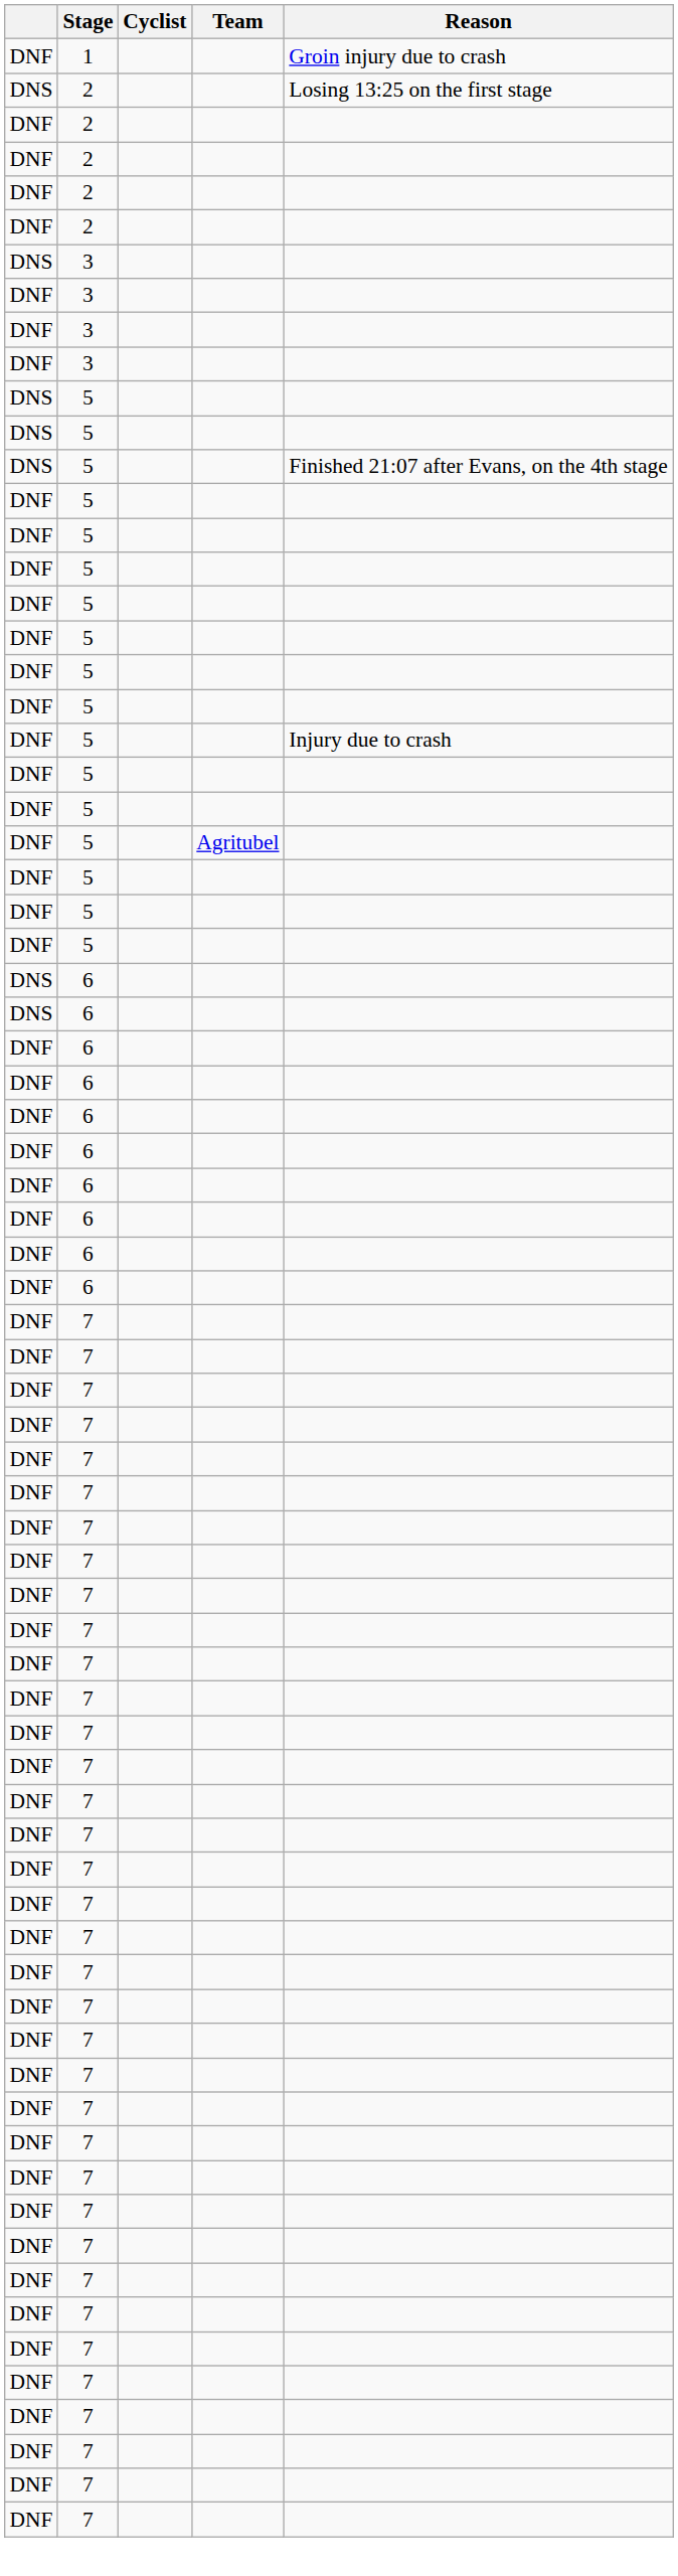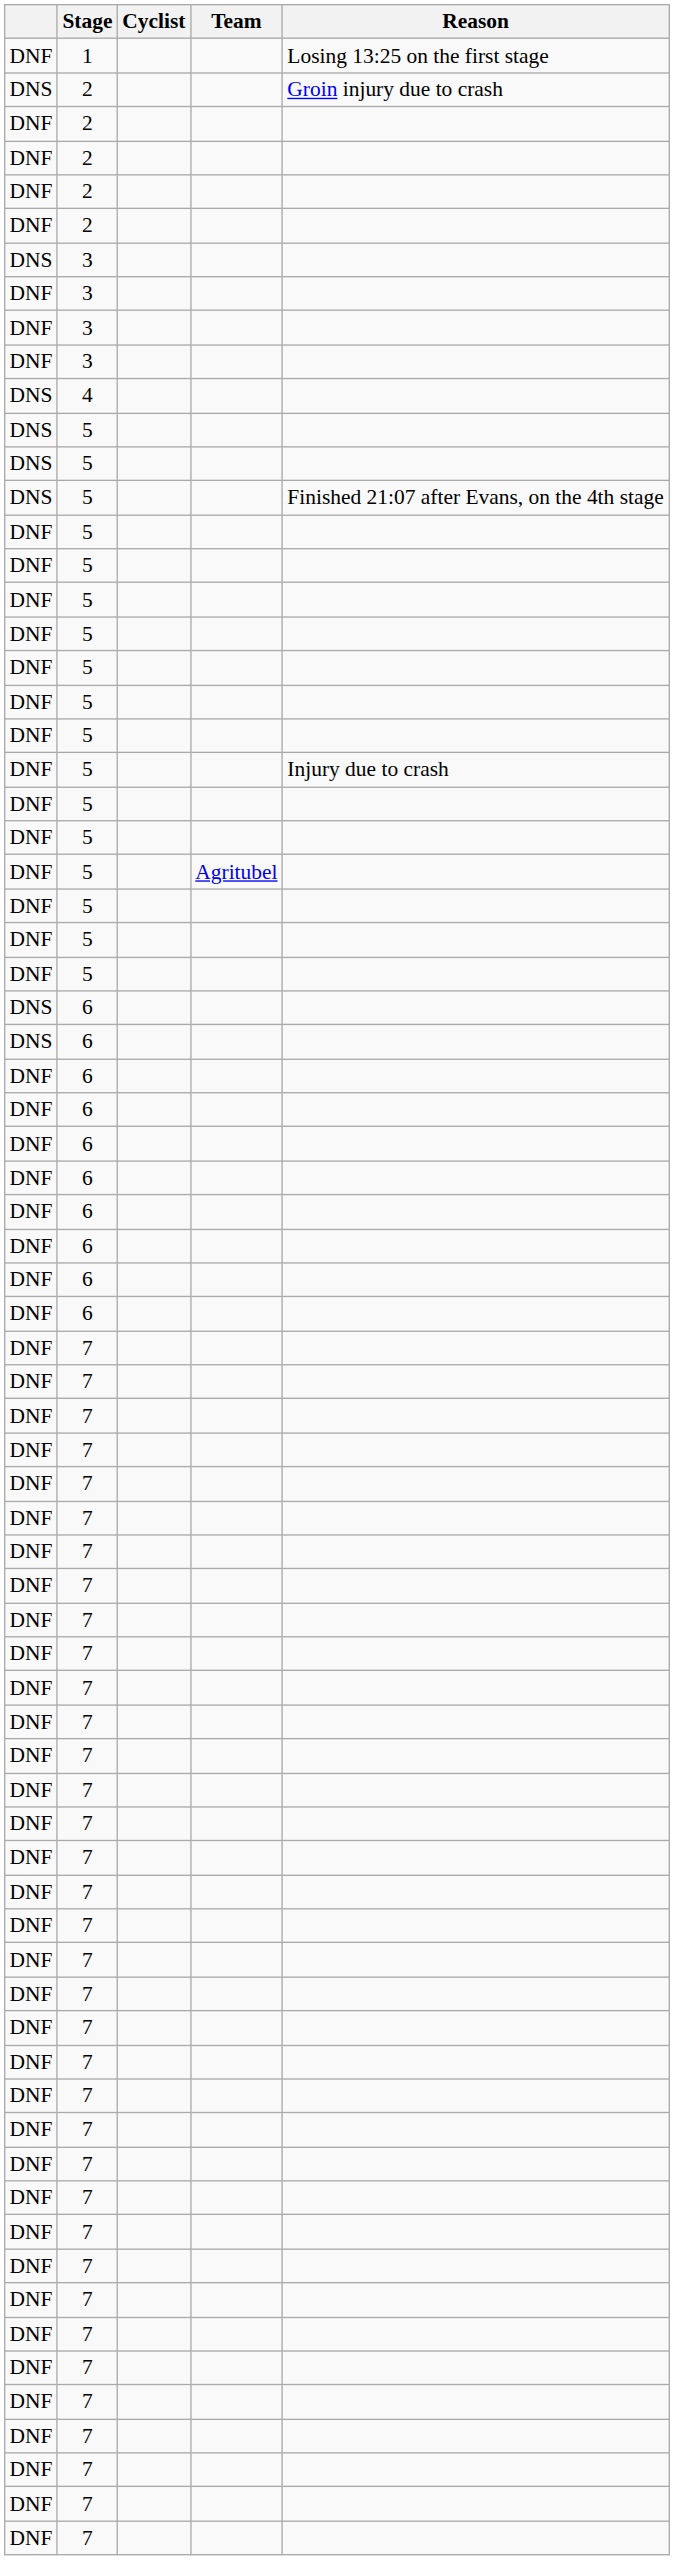1 | Reason: Groin injury due to crash -> Losing 13:25 on the first stage
DNS / 2 | Reason: Losing 13:25 on the first stage -> Groin injury due to crash
+ row: DNS | 4
